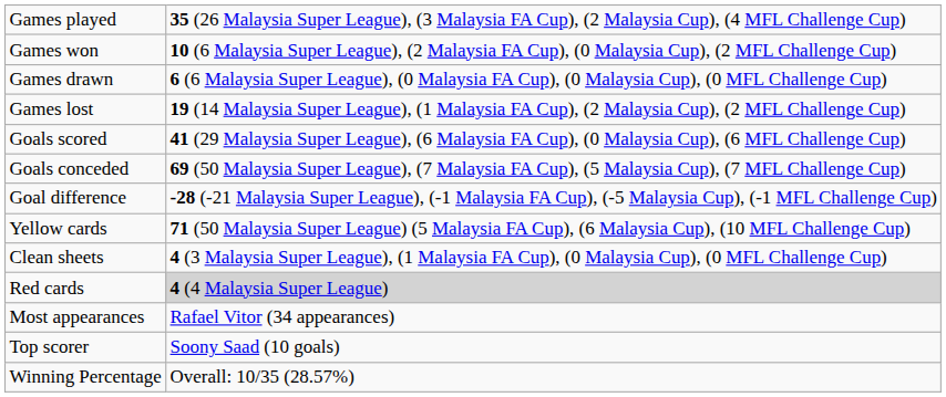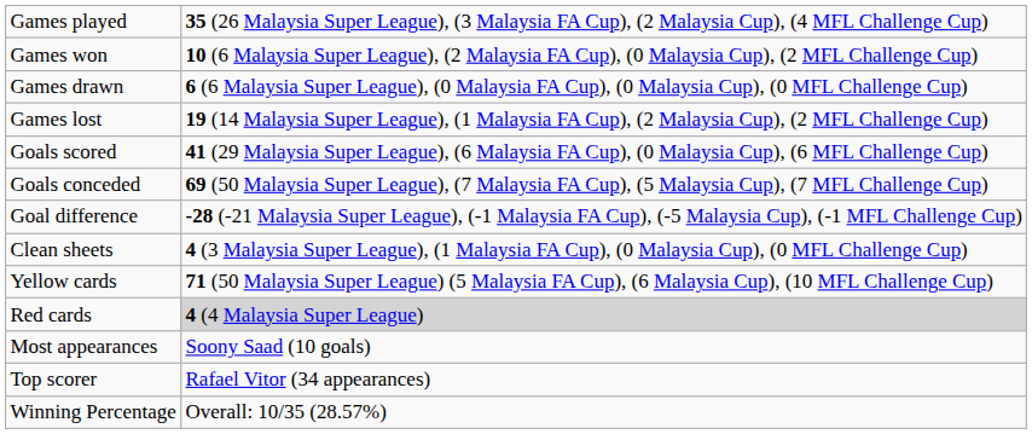rows swapped: Clean sheets <-> Yellow cards
Most appearances | column 2: Rafael Vitor (34 appearances) -> Soony Saad (10 goals)
Top scorer | column 2: Soony Saad (10 goals) -> Rafael Vitor (34 appearances)
